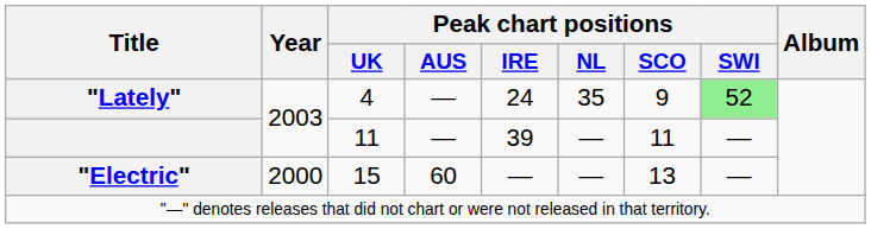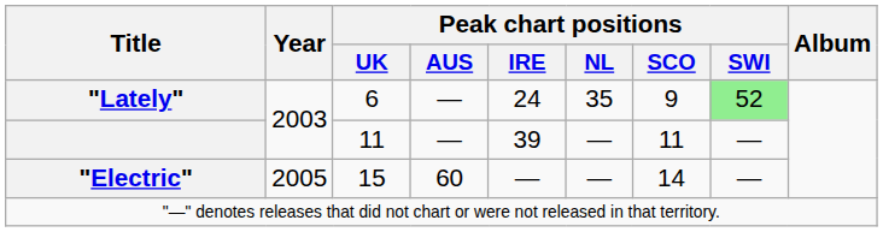"Lately" | Peak chart positions / UK: 4 -> 6
"Electric" | Year: 2000 -> 2005
"Electric" | Peak chart positions / SCO: 13 -> 14
